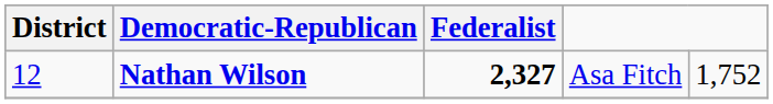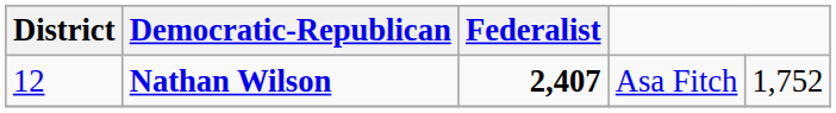Nathan Wilson | Federalist: 2,327 -> 2,407
